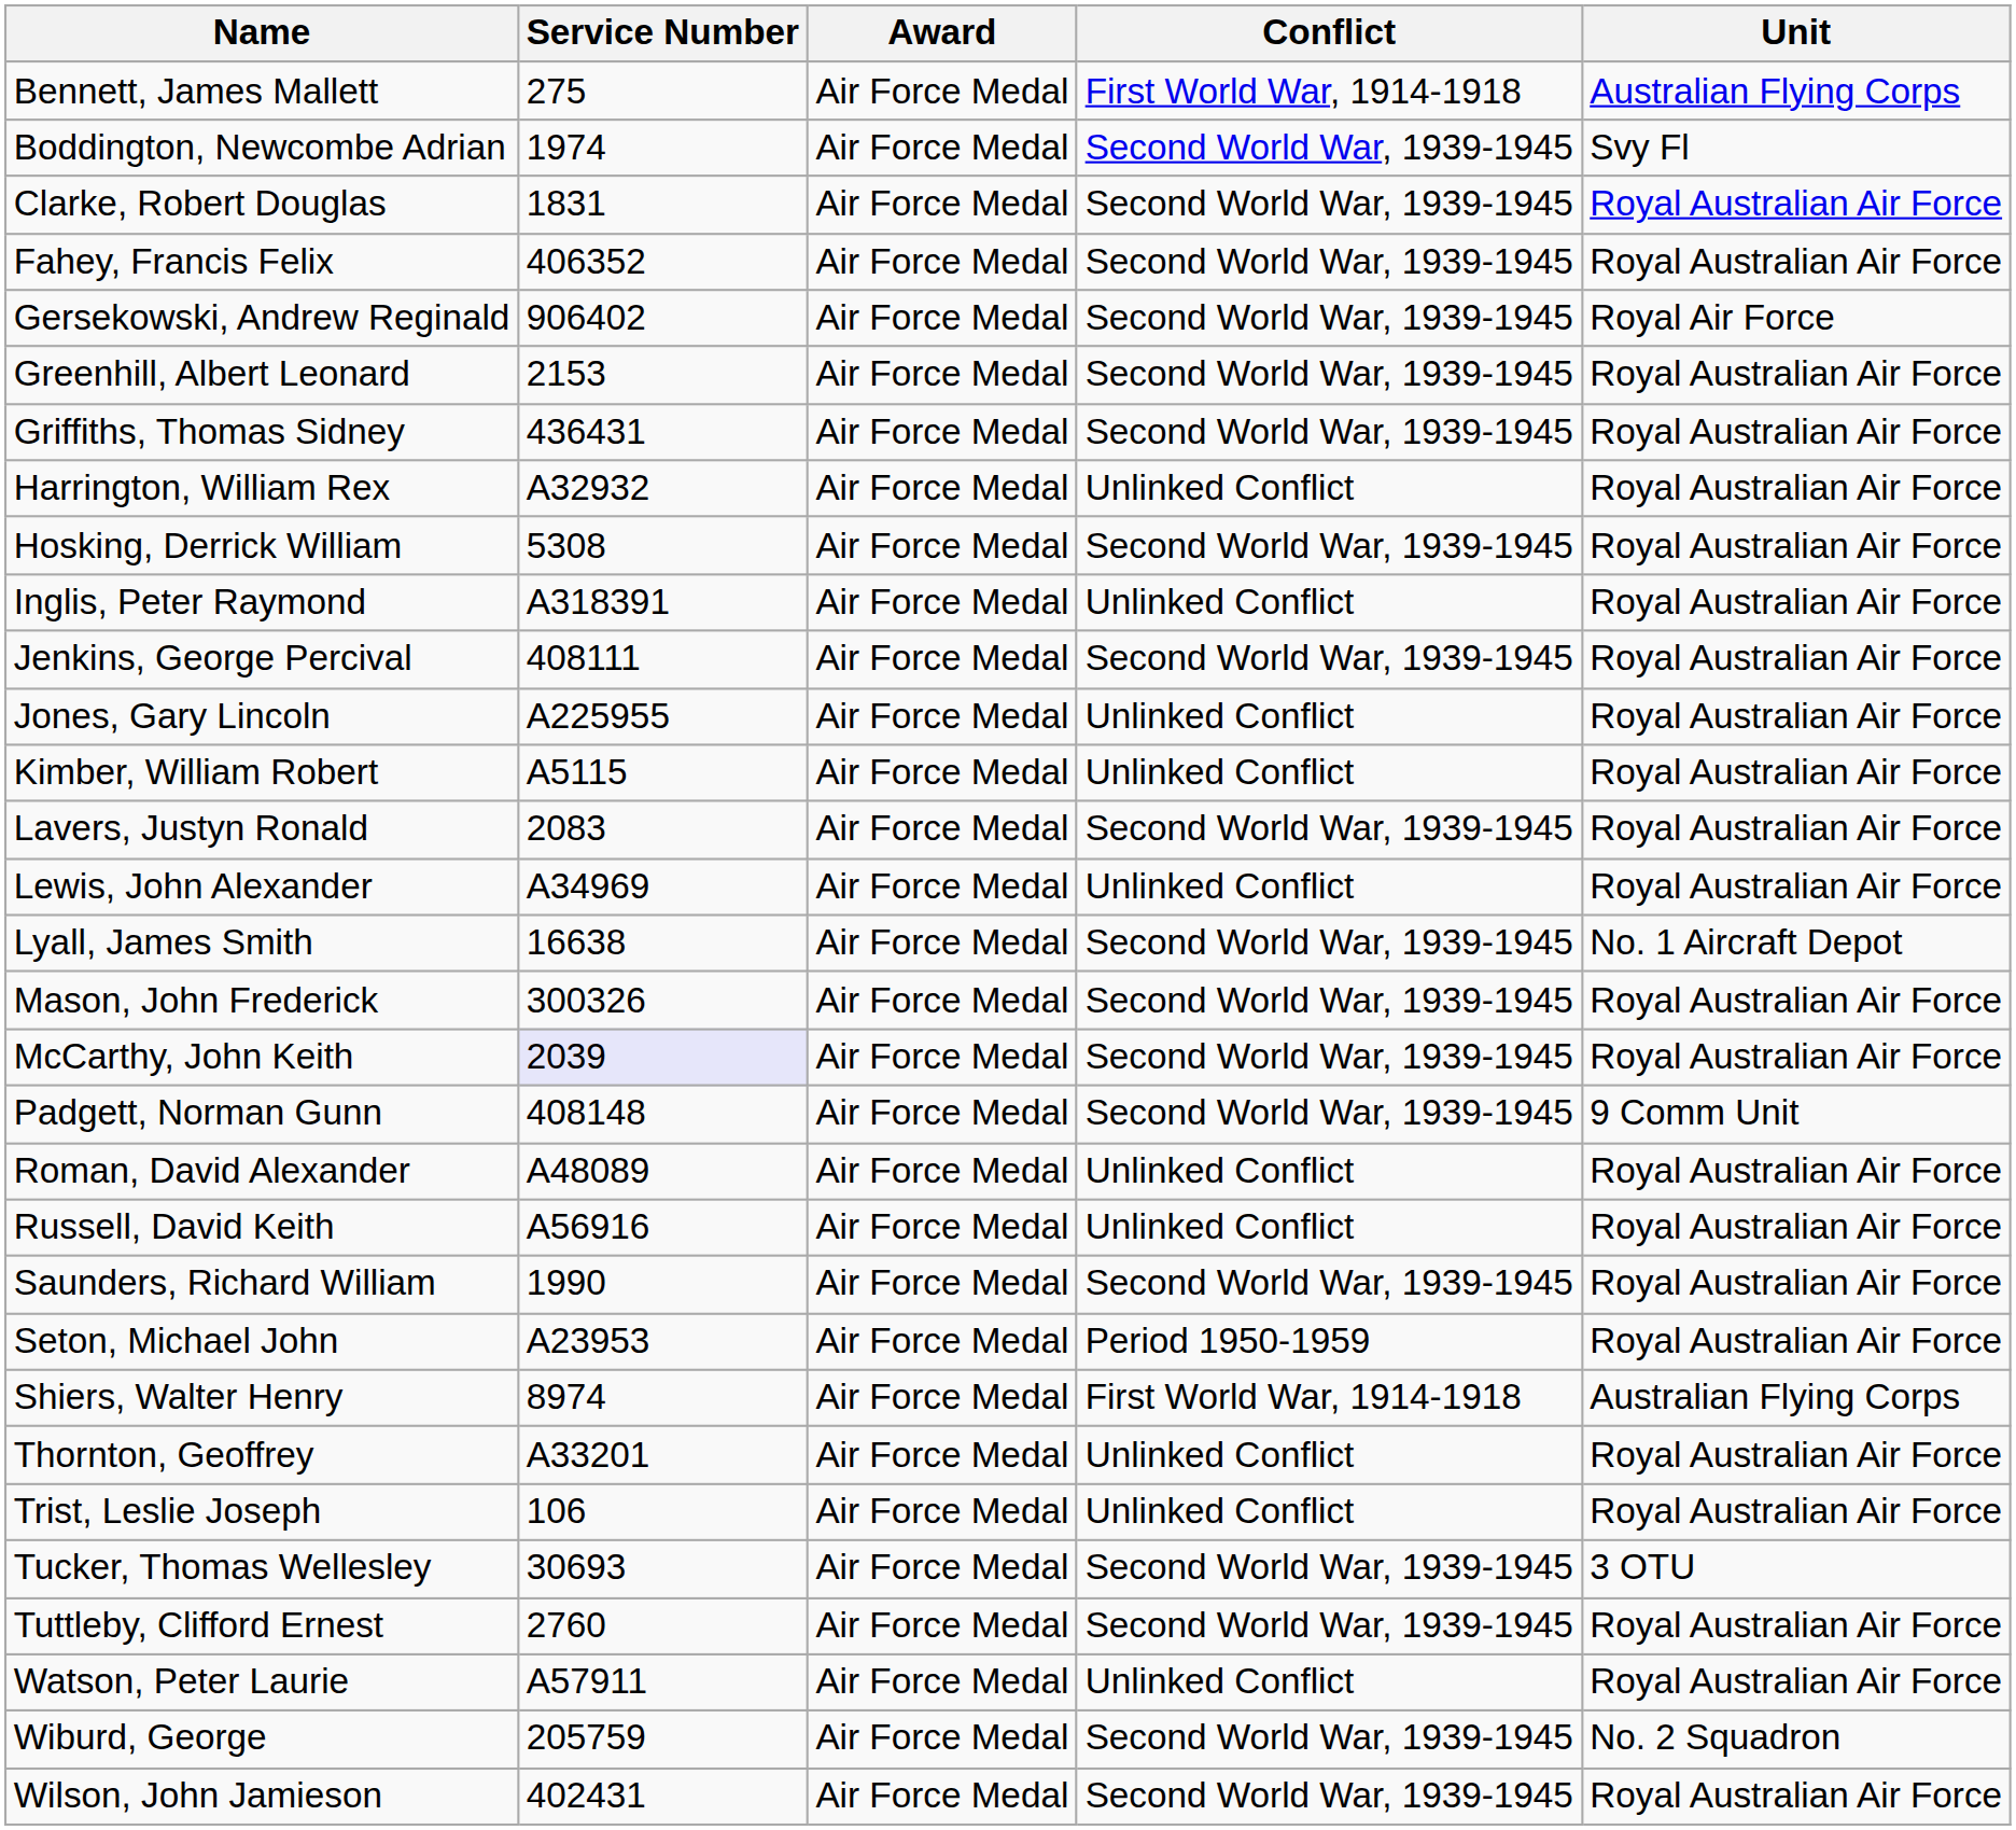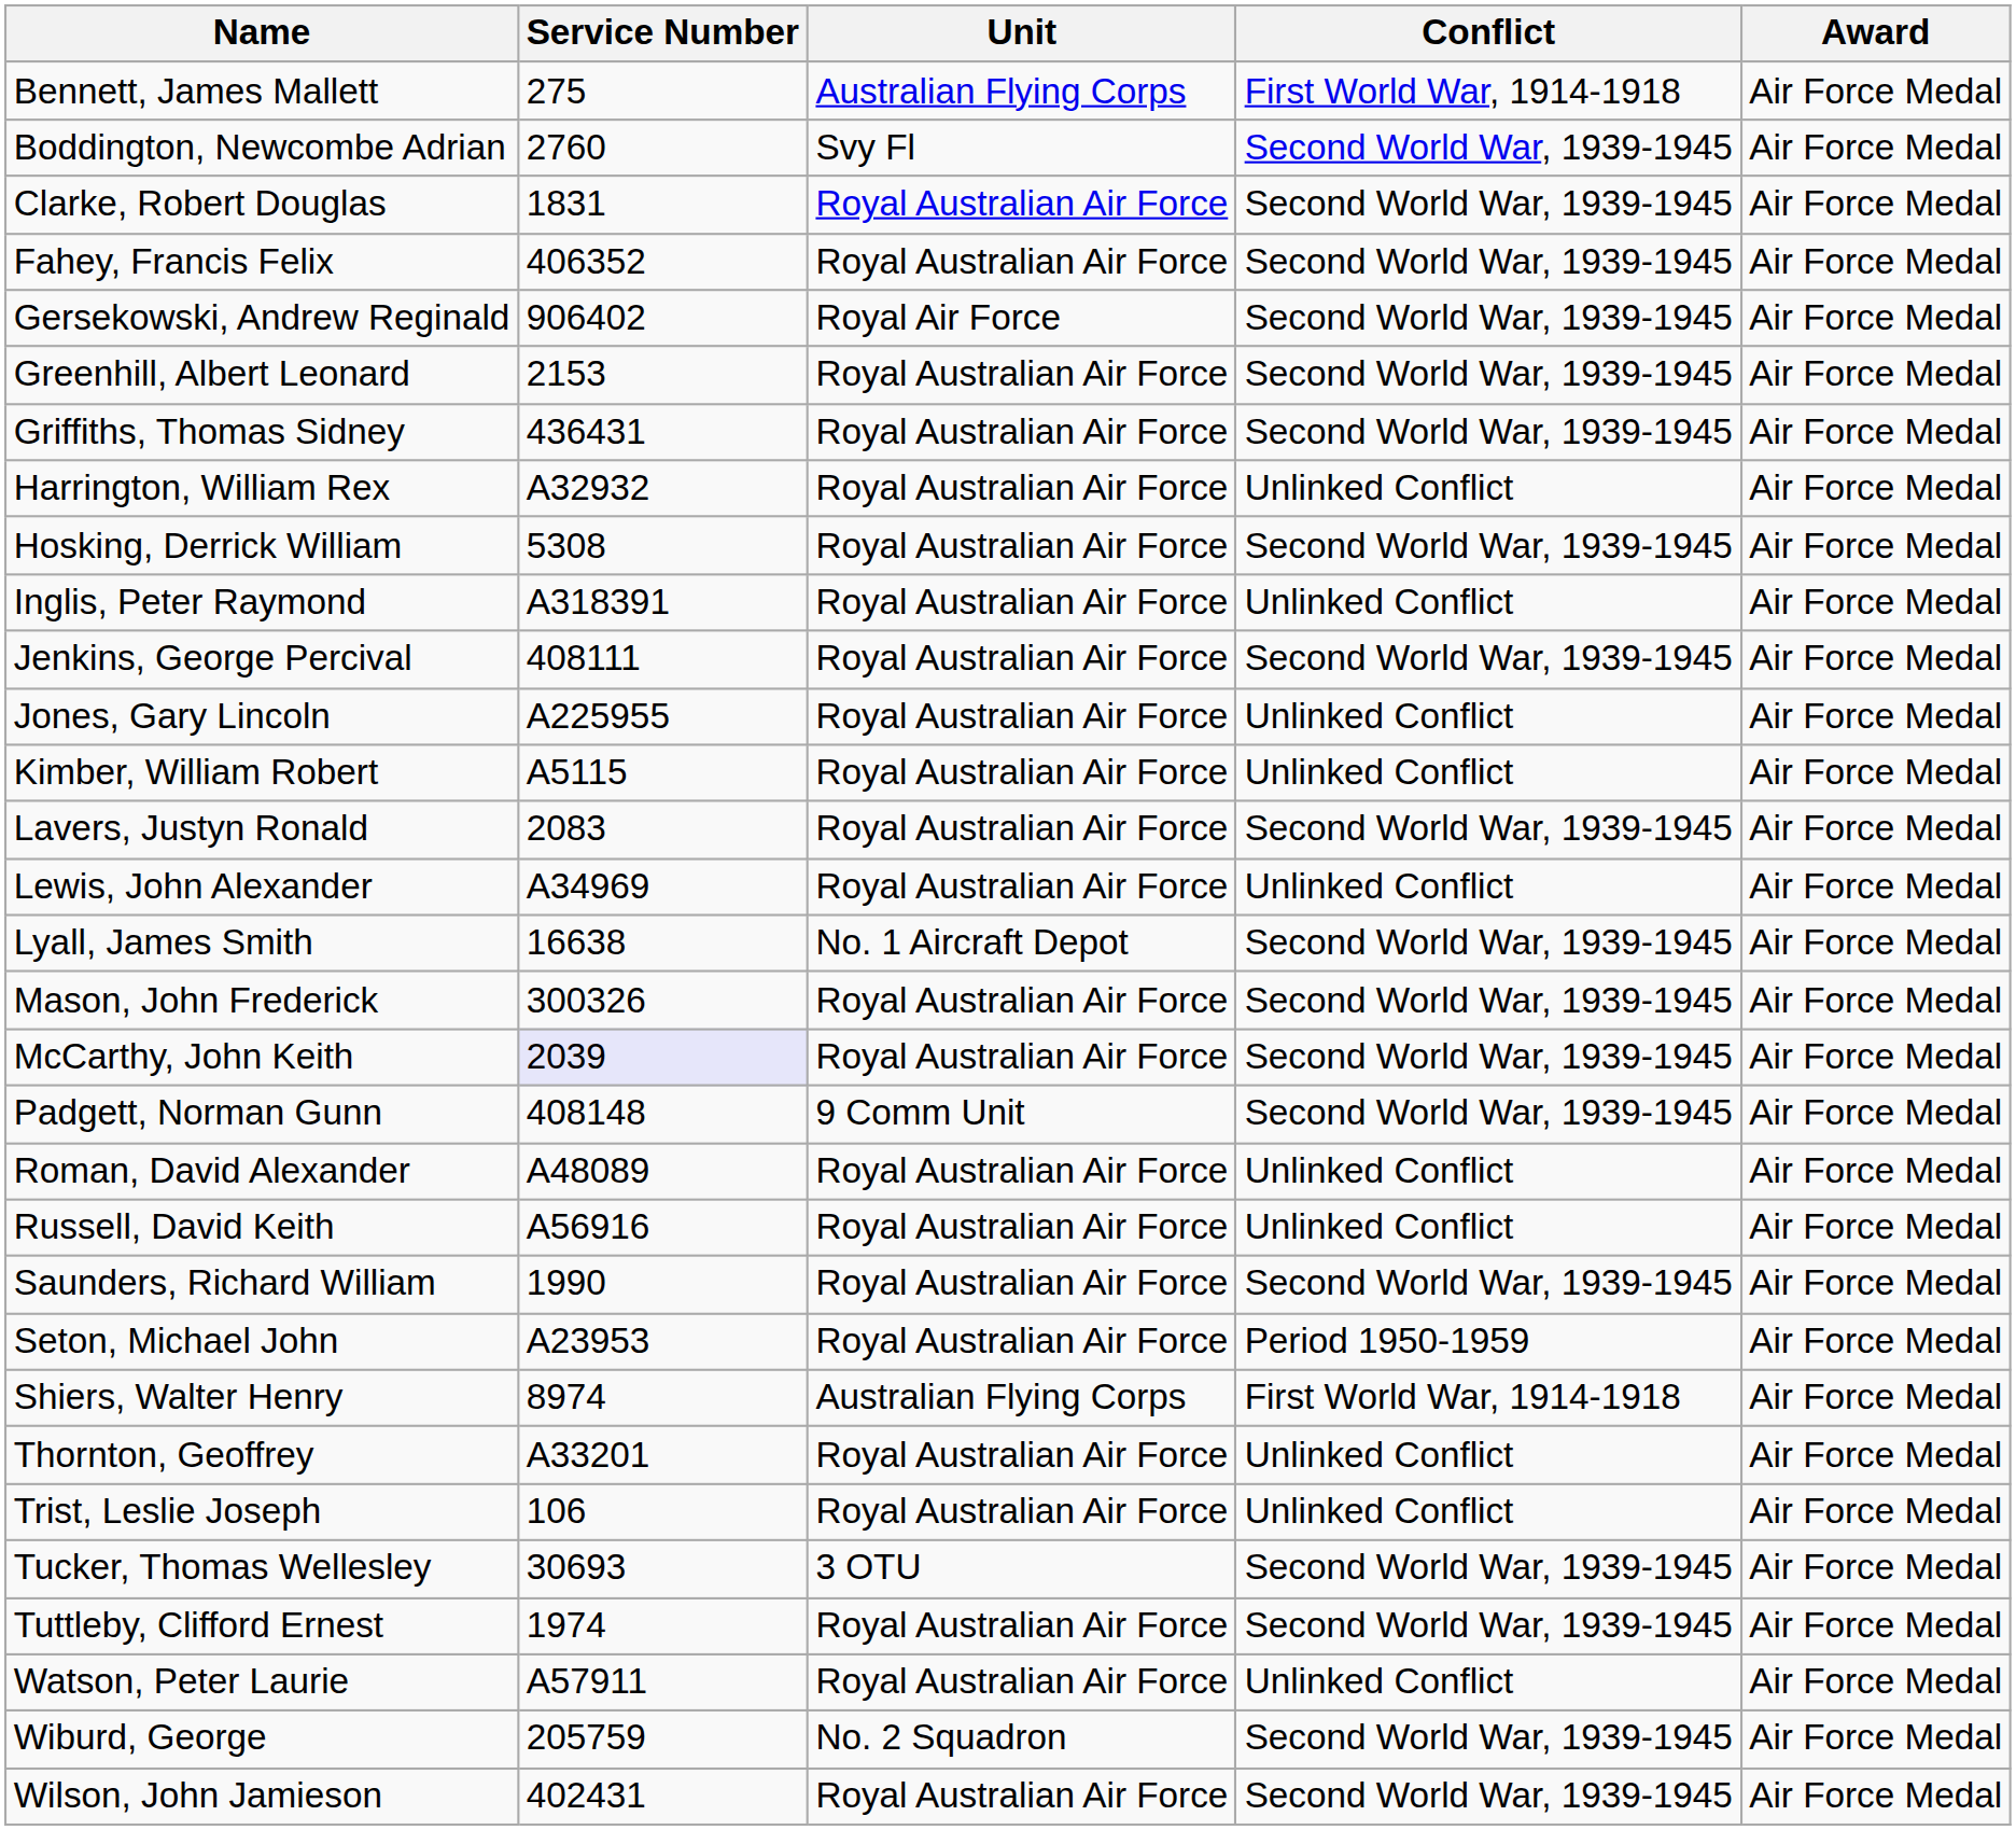columns swapped: Unit <-> Award
Boddington, Newcombe Adrian | Service Number: 1974 -> 2760
Tuttleby, Clifford Ernest | Service Number: 2760 -> 1974
